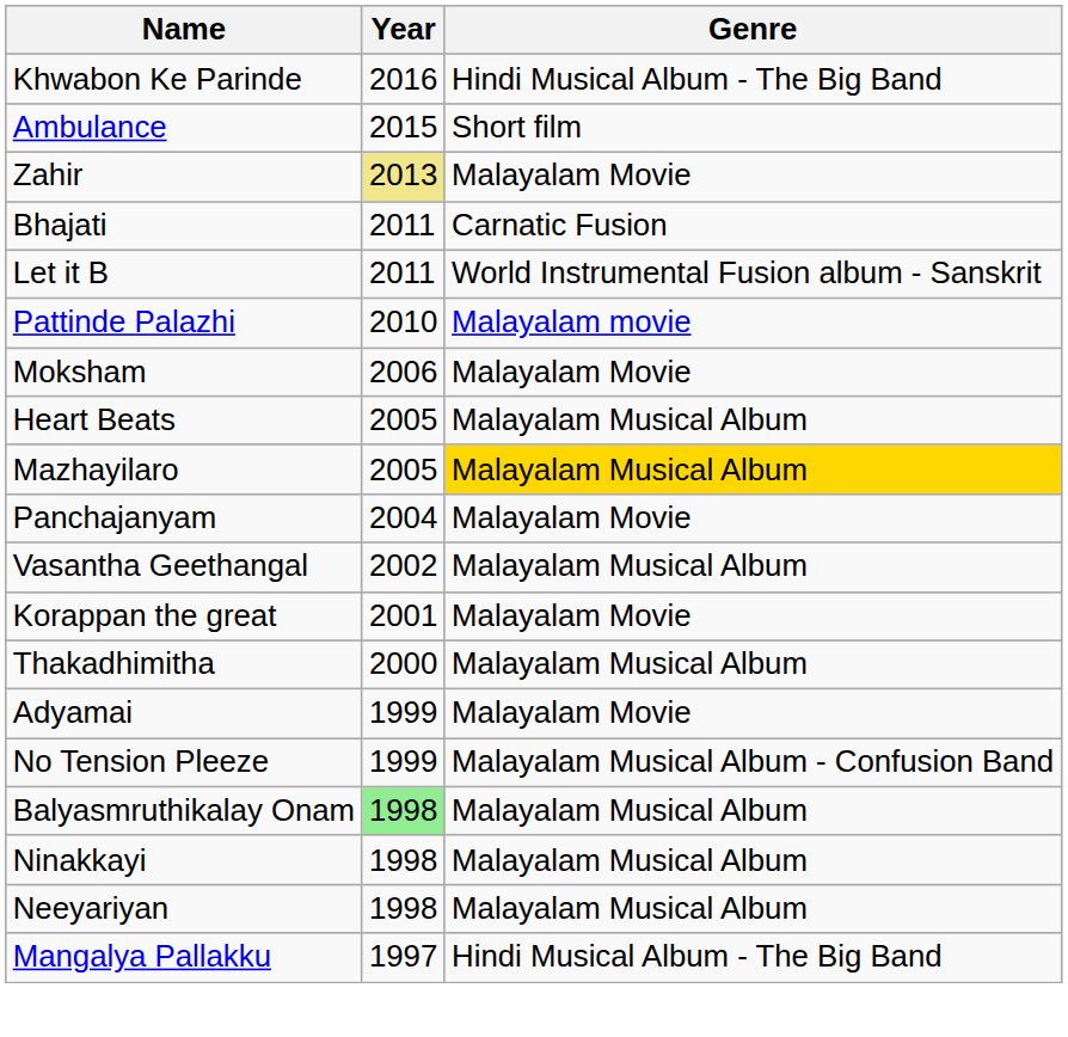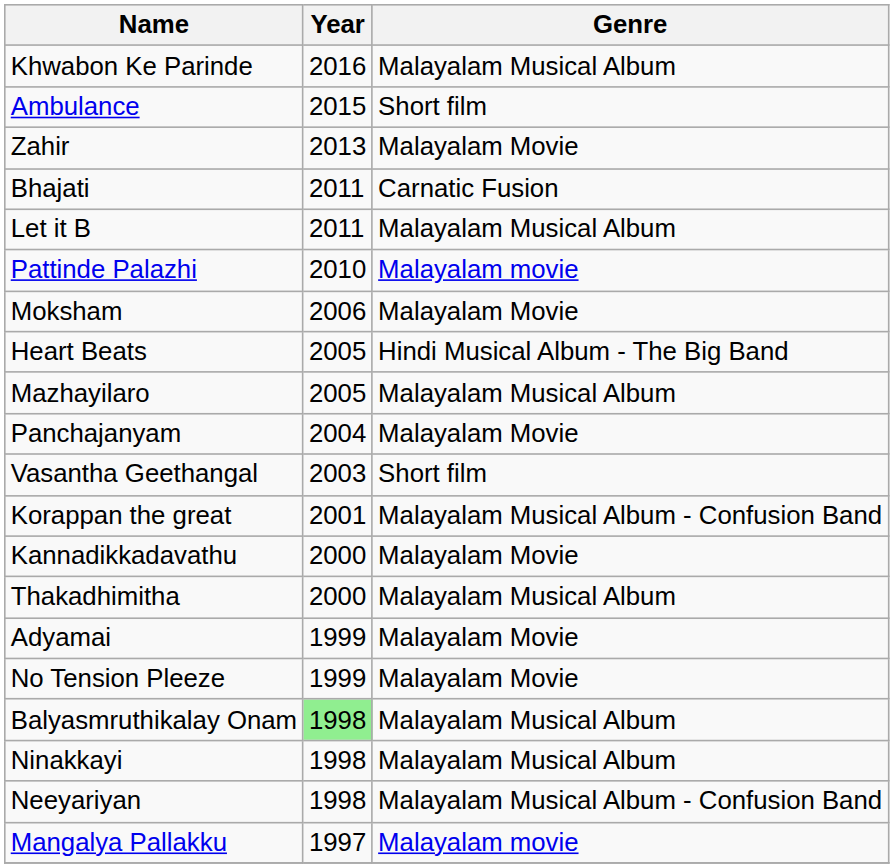Khwabon Ke Parinde | Genre: Hindi Musical Album - The Big Band -> Malayalam Musical Album
Zahir | Year: khaki background -> no background
Let it B | Genre: World Instrumental Fusion album - Sanskrit -> Malayalam Musical Album
Heart Beats | Genre: Malayalam Musical Album -> Hindi Musical Album - The Big Band
Mazhayilaro | Genre: gold background -> no background
Vasantha Geethangal | Year: 2002 -> 2003
Vasantha Geethangal | Genre: Malayalam Musical Album -> Short film
Korappan the great | Genre: Malayalam Movie -> Malayalam Musical Album - Confusion Band
+ row: Kannadikkadavathu | 2000 | Malayalam Movie
No Tension Pleeze | Genre: Malayalam Musical Album - Confusion Band -> Malayalam Movie
Neeyariyan | Genre: Malayalam Musical Album -> Malayalam Musical Album - Confusion Band
Mangalya Pallakku | Genre: Hindi Musical Album - The Big Band -> Malayalam movie
